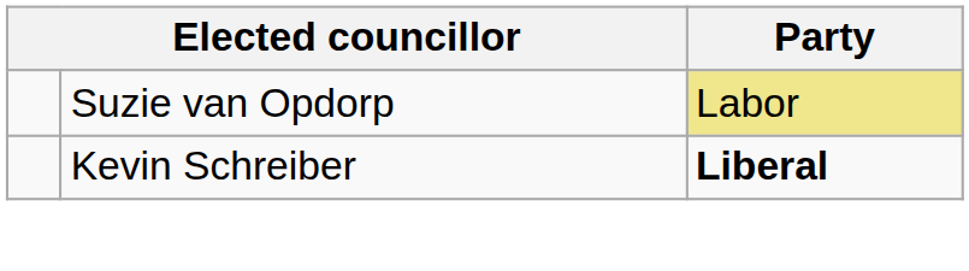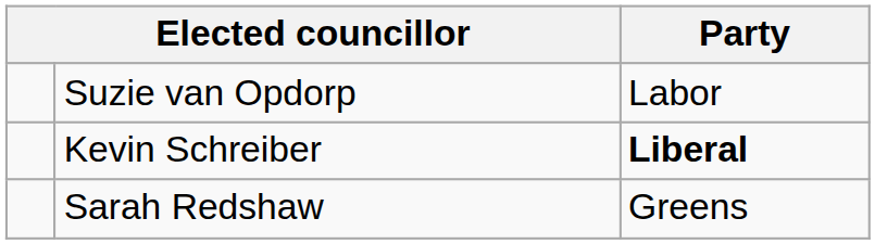Suzie van Opdorp | Party: khaki background -> no background
+ row: Sarah Redshaw | Greens
